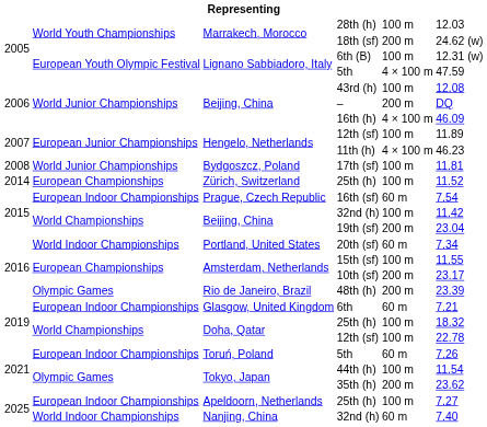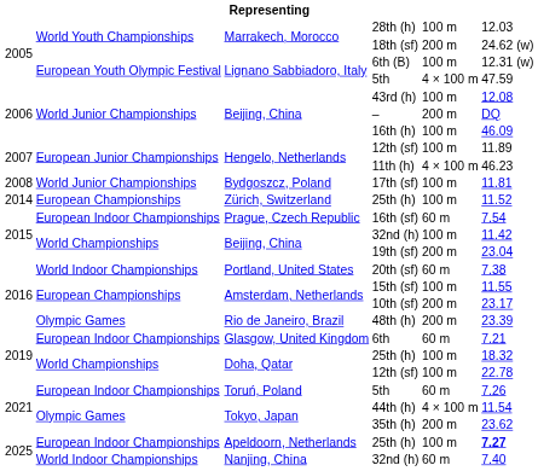16th (h) | column 5: 4 × 100 m -> 100 m
20th (sf) | column 6: 7.34 -> 7.38
44th (h) | column 5: 100 m -> 4 × 100 m
Apeldoorn, Netherlands / 25th (h) | column 6: normal -> bold
